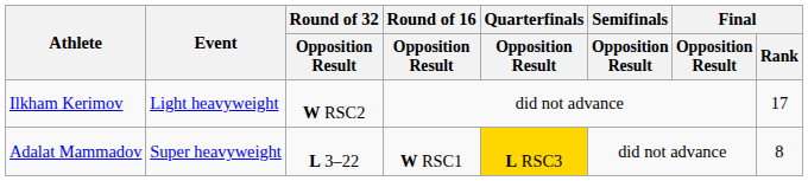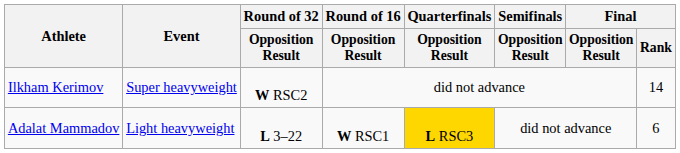Ilkham Kerimov | Event: Light heavyweight -> Super heavyweight
Ilkham Kerimov | Final / Rank: 17 -> 14
Adalat Mammadov | Event: Super heavyweight -> Light heavyweight
Adalat Mammadov | Final / Rank: 8 -> 6
